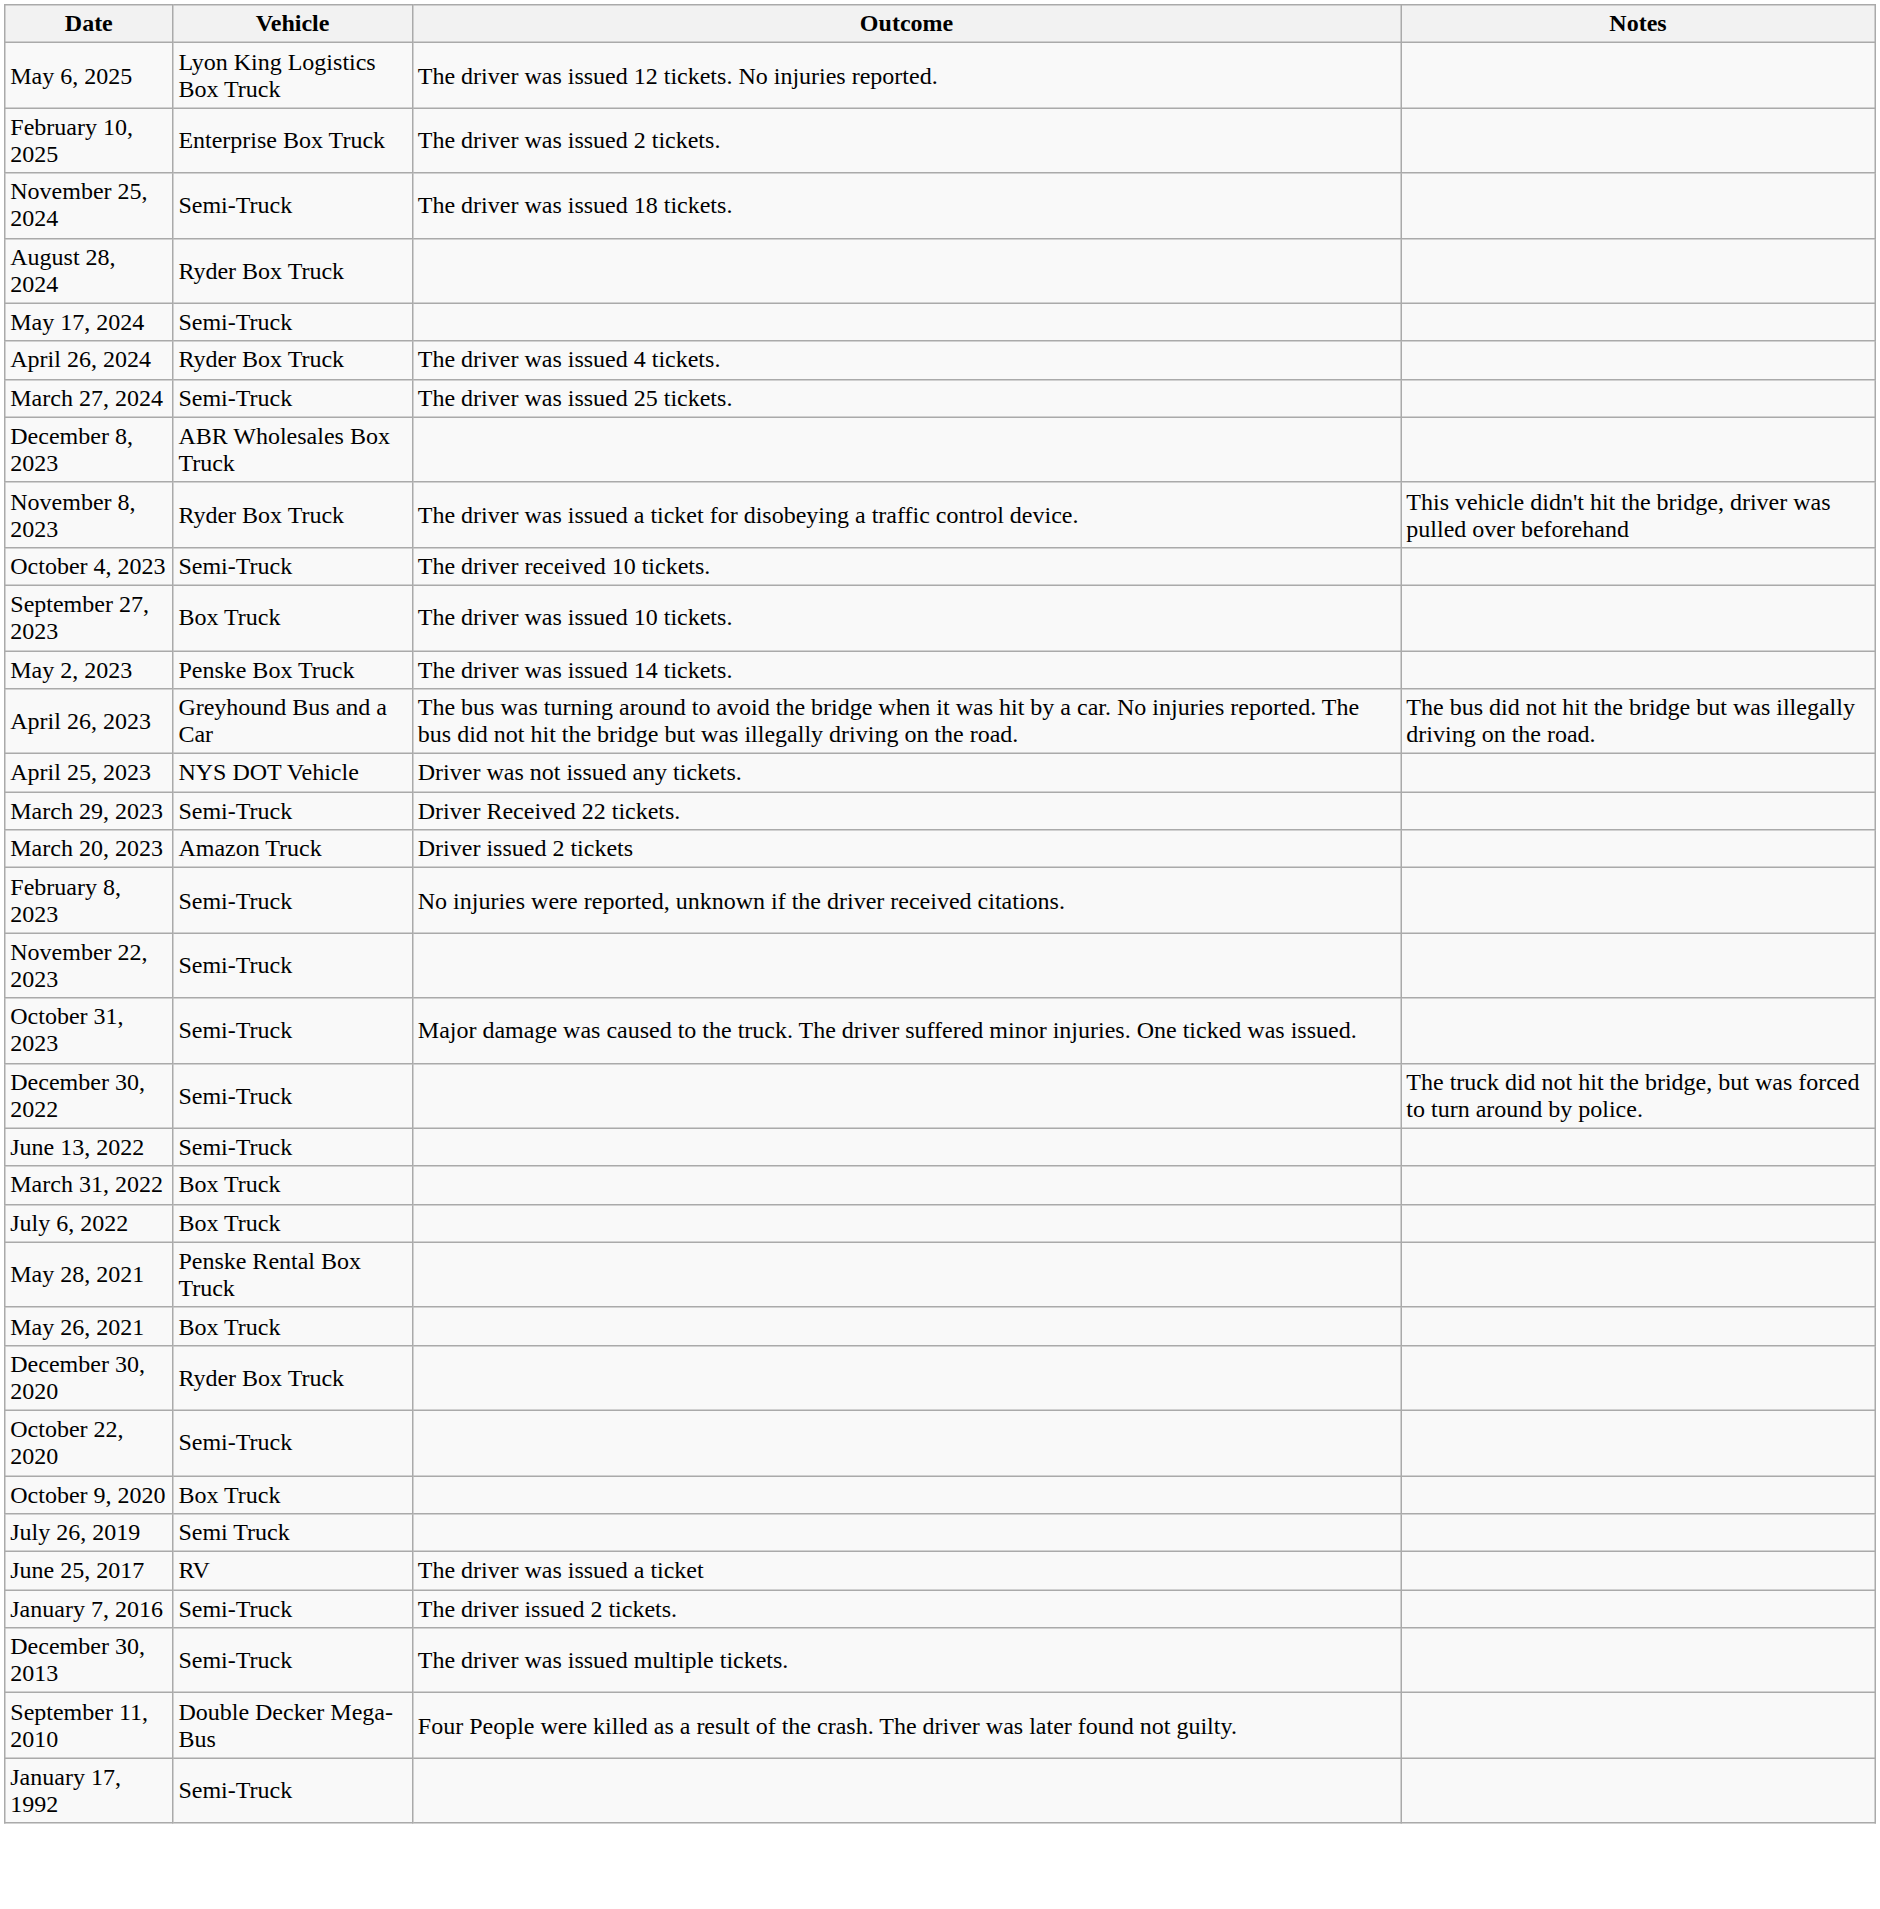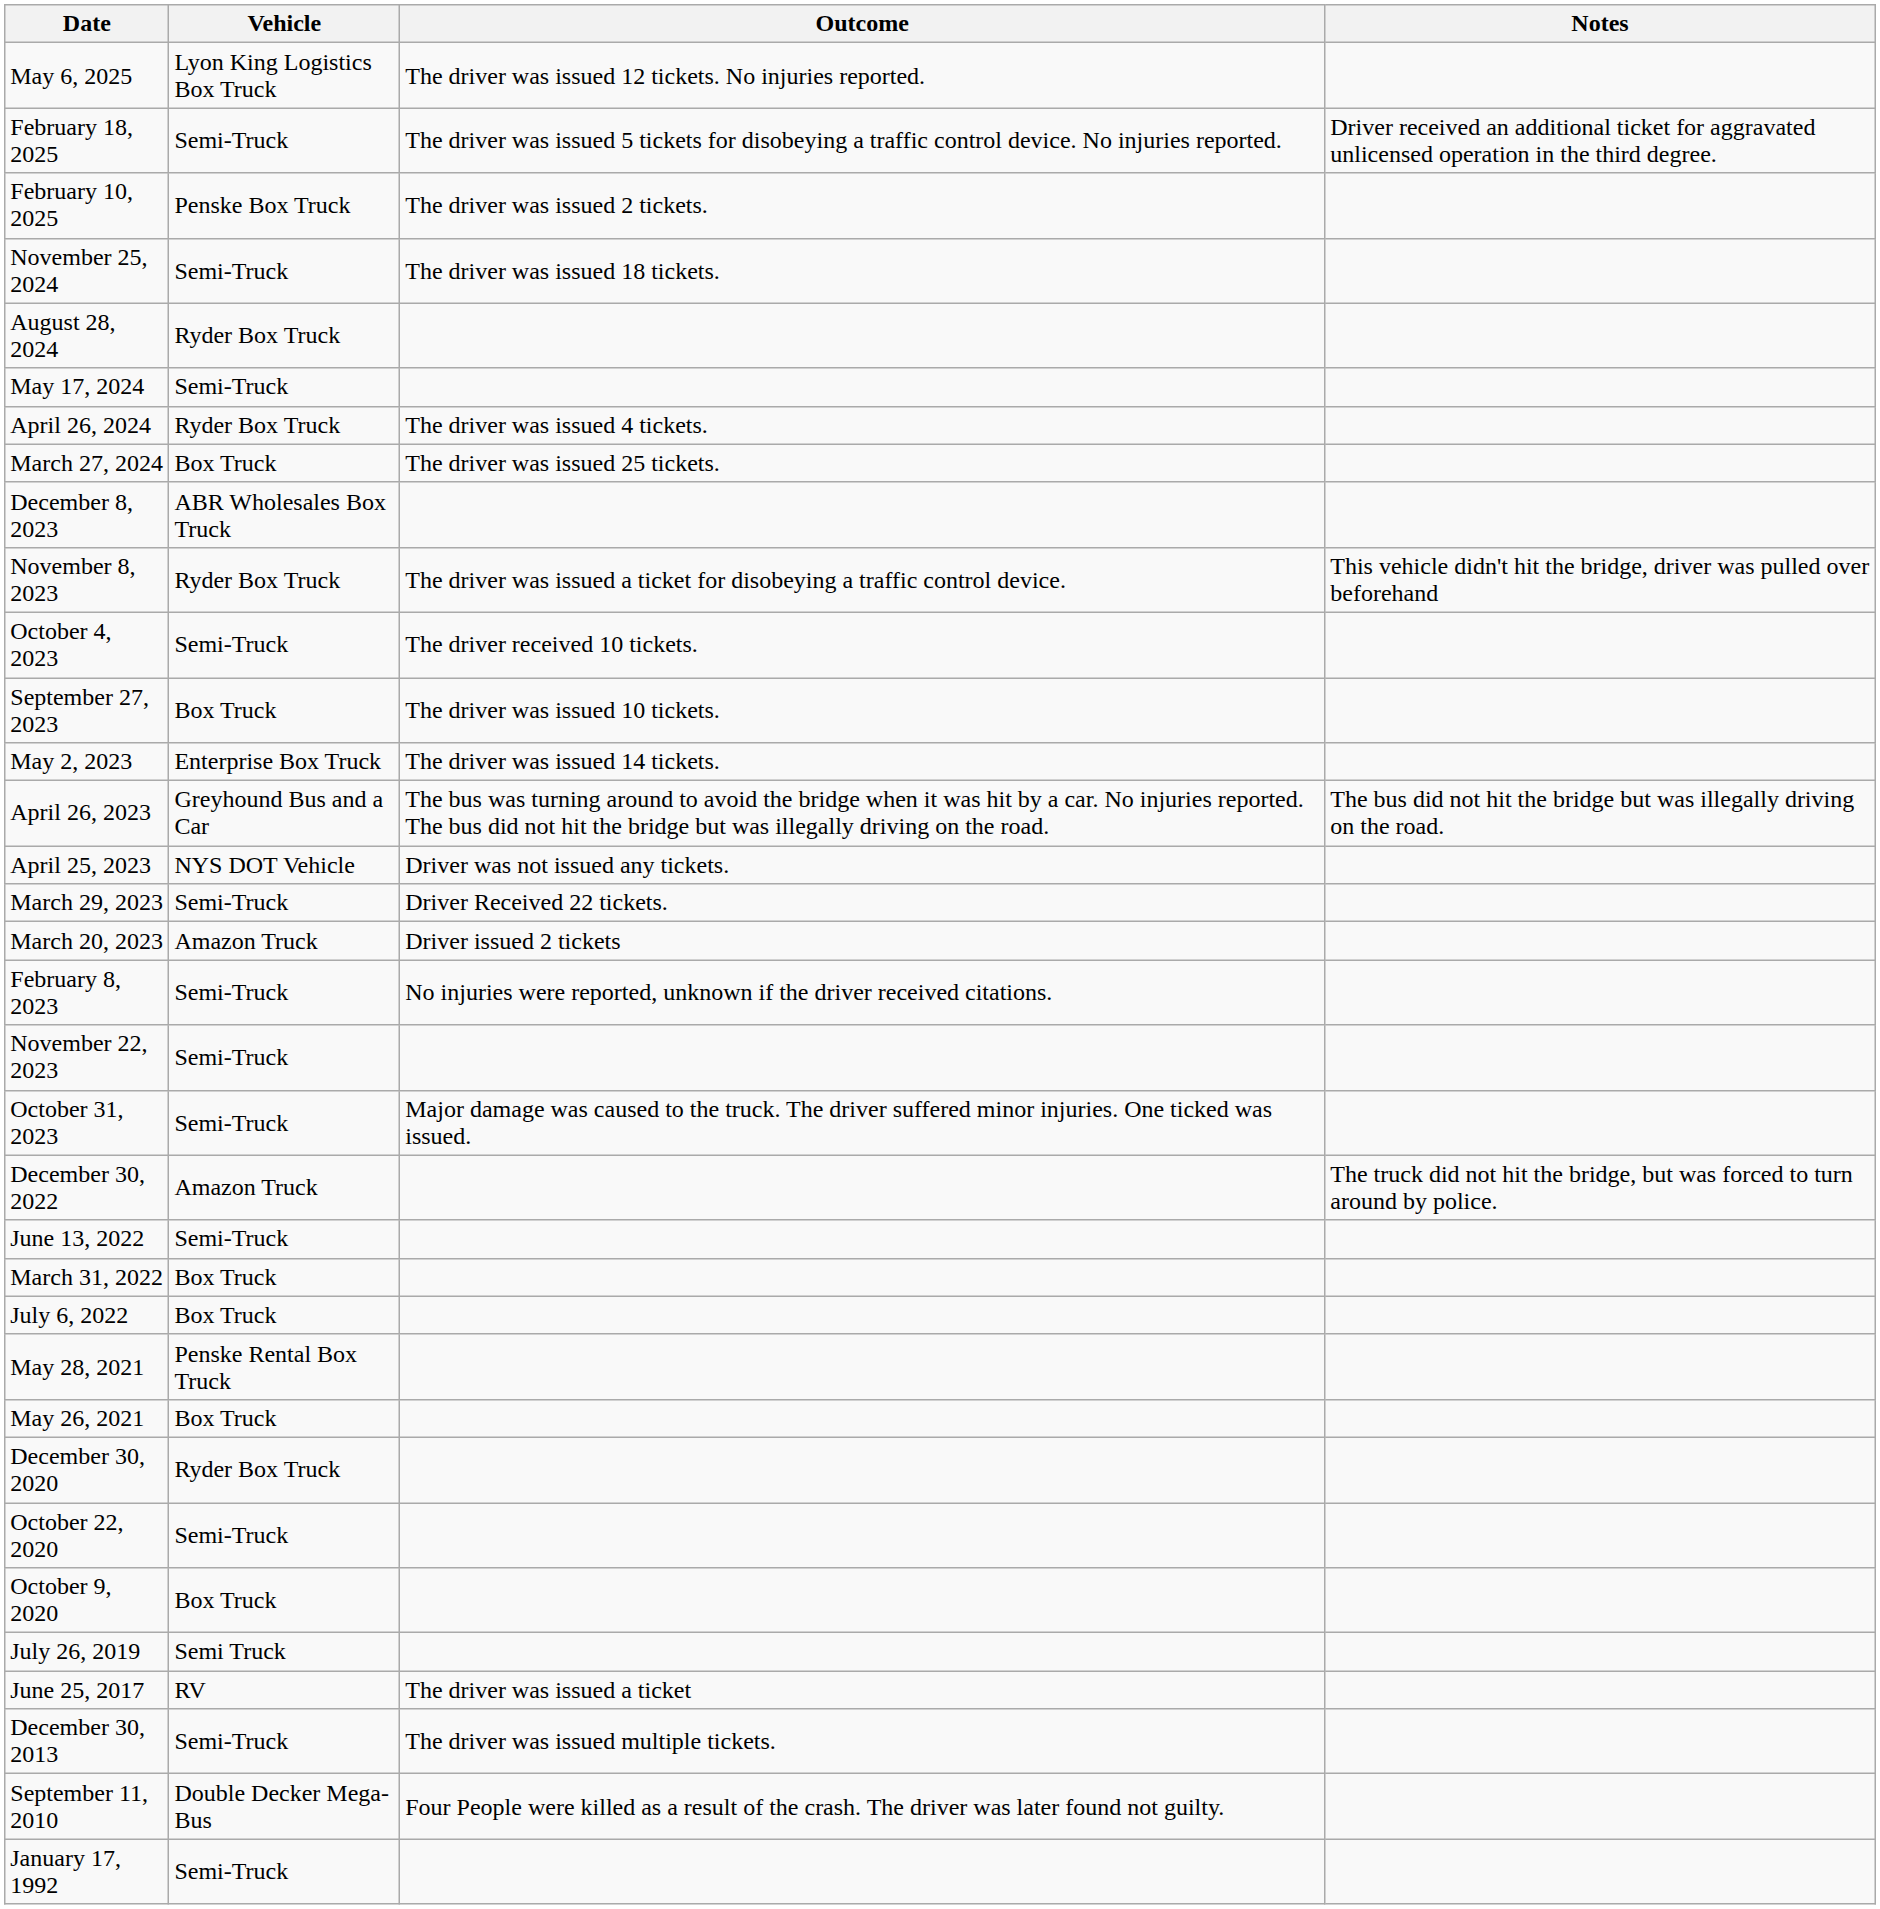+ row: February 18, 2025 | Semi-Truck | The driver was issued 5 tickets for disobeying a traffic control device. No injuries reported. | Driver received an additional ticket for aggravated unlicensed operation in the third degree.
February 10, 2025 | Vehicle: Enterprise Box Truck -> Penske Box Truck
March 27, 2024 | Vehicle: Semi-Truck -> Box Truck
May 2, 2023 | Vehicle: Penske Box Truck -> Enterprise Box Truck
December 30, 2022 | Vehicle: Semi-Truck -> Amazon Truck
- row: January 7, 2016 | Semi-Truck | The driver issued 2 tickets.
